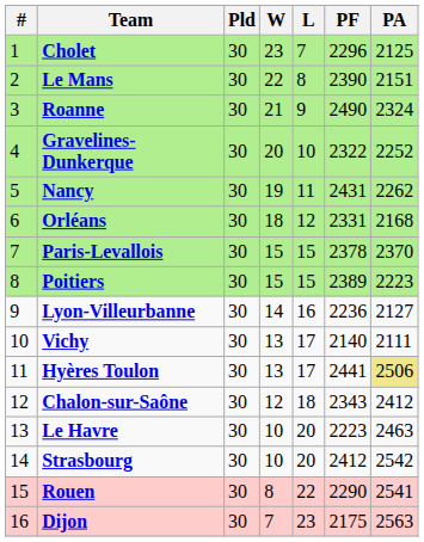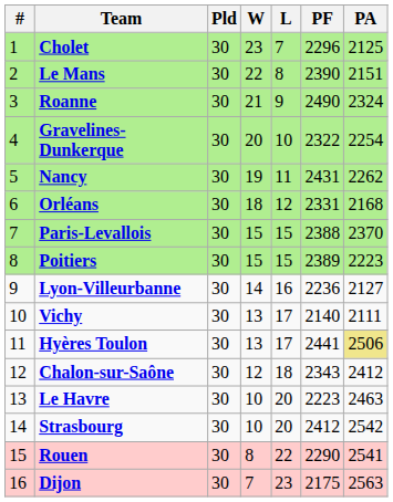Gravelines-Dunkerque | PA: 2252 -> 2254
Paris-Levallois | PF: 2378 -> 2388
